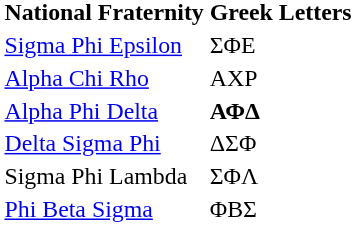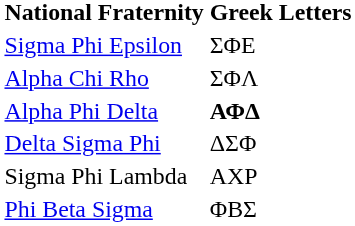Alpha Chi Rho | Greek Letters: ΑΧΡ -> ΣΦΛ
Sigma Phi Lambda | Greek Letters: ΣΦΛ -> ΑΧΡ
